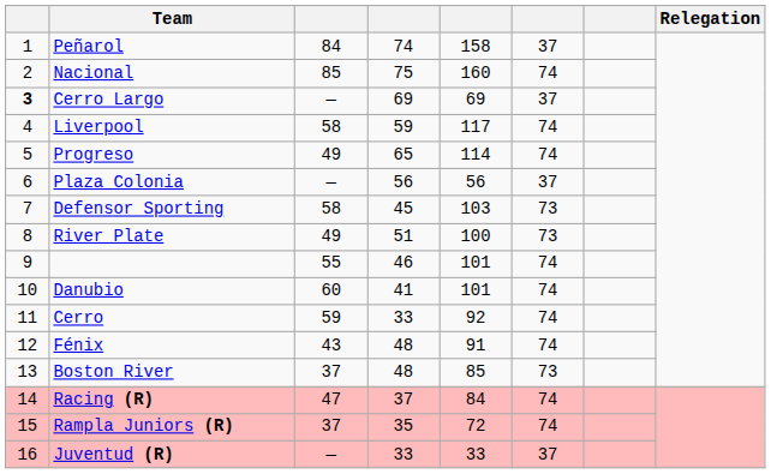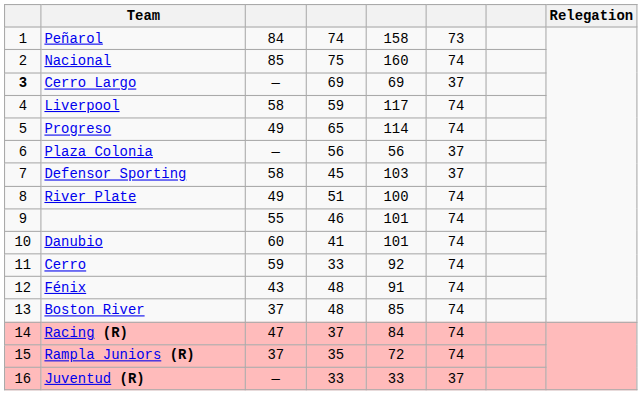Peñarol | column 6: 37 -> 73
Defensor Sporting | column 6: 73 -> 37
River Plate | column 6: 73 -> 74
Boston River | column 6: 73 -> 74
